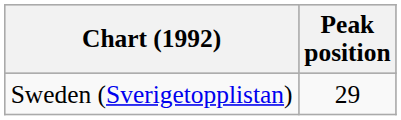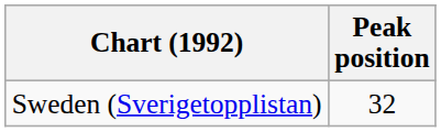Sweden (Sverigetopplistan) | Peak position: 29 -> 32
